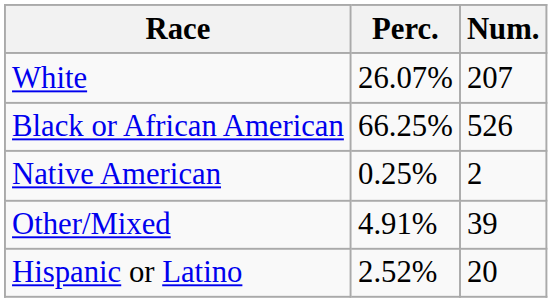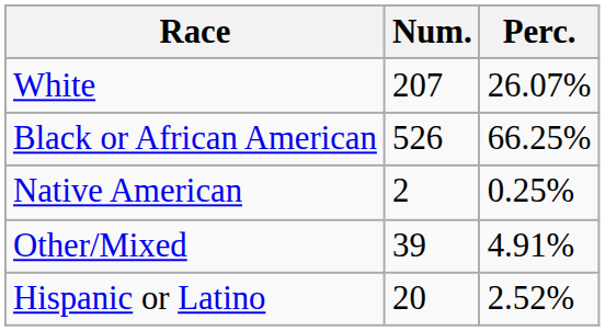columns swapped: Num. <-> Perc.
